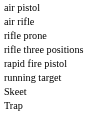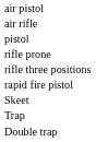+ row: pistol
- row: running target
+ row: Double trap
